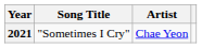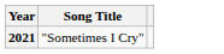- column: Artist | Chae Yeon
